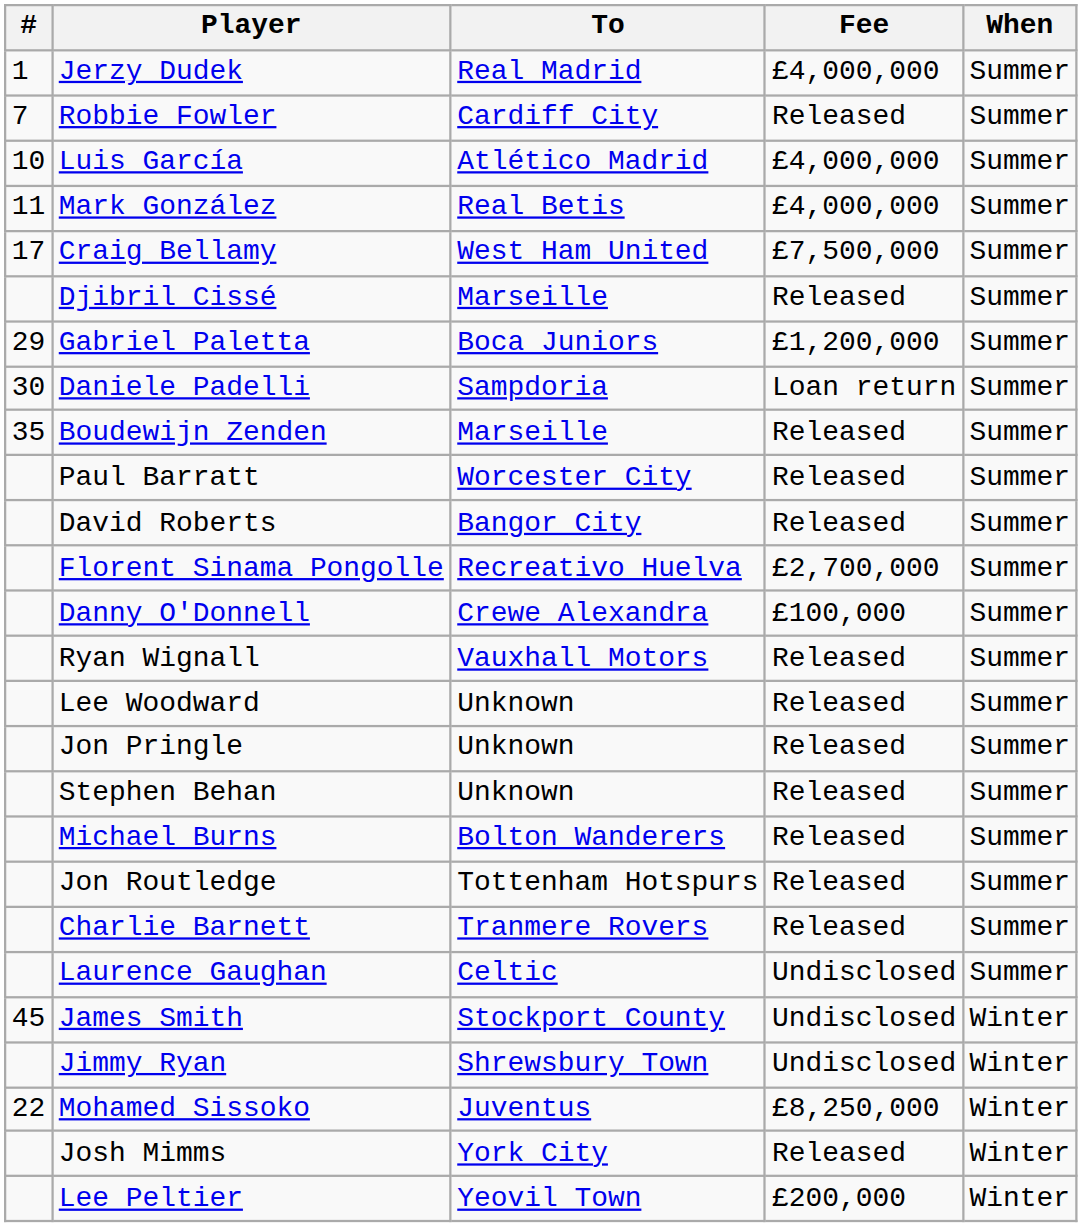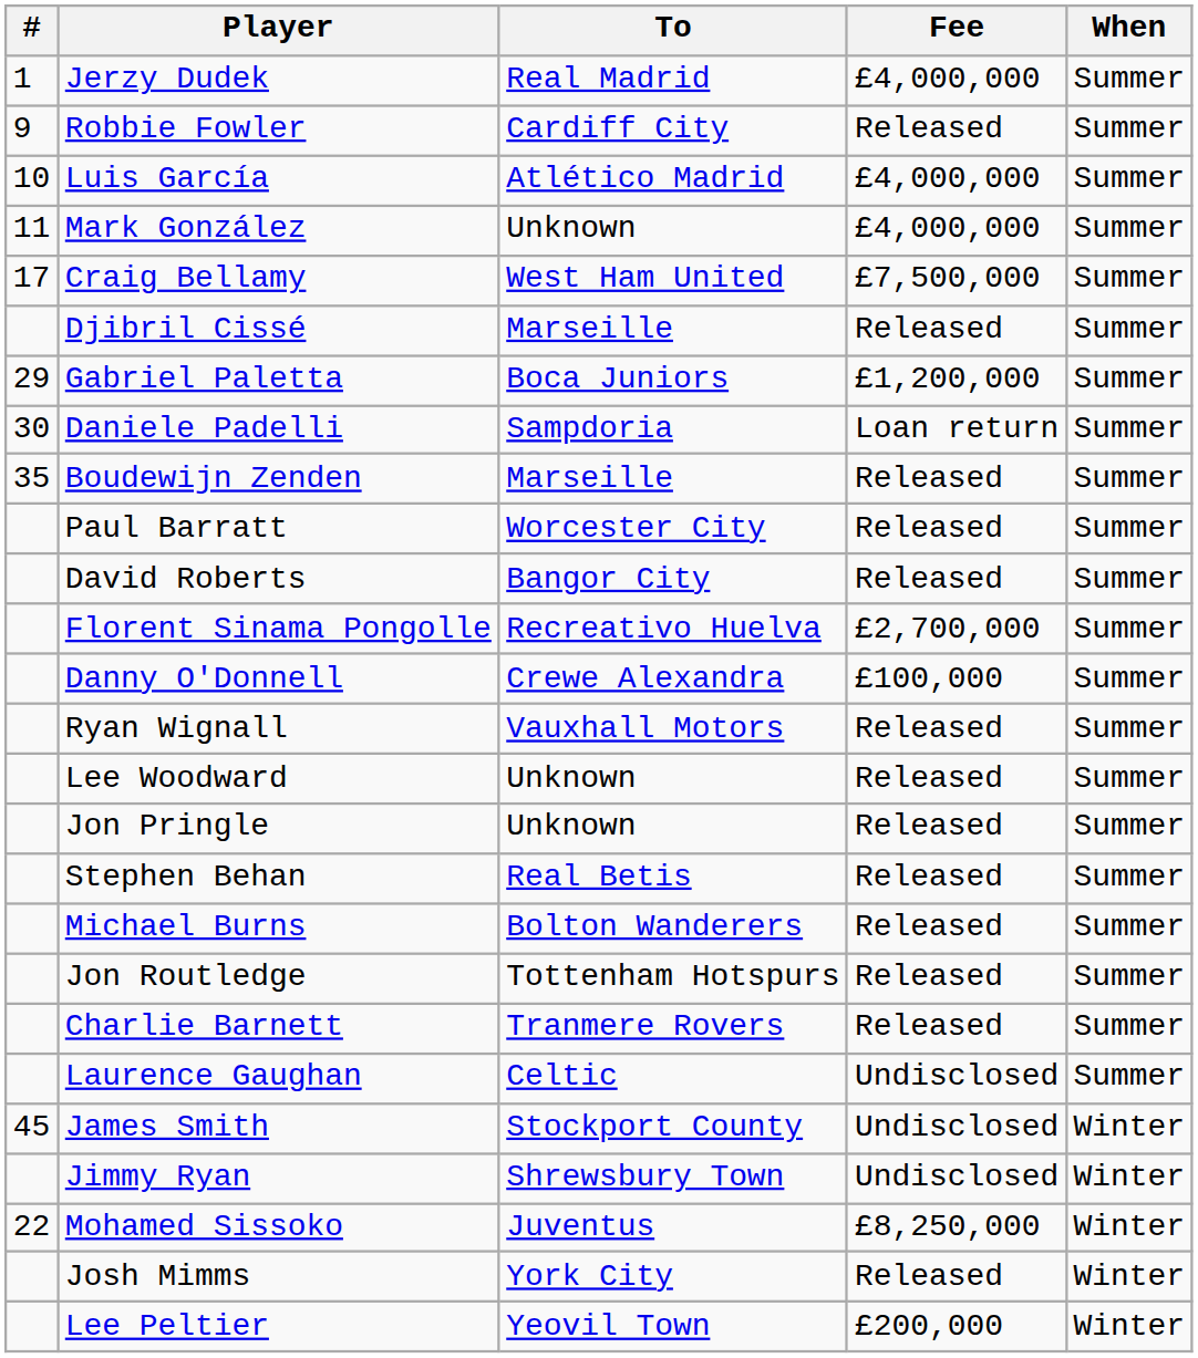Robbie Fowler | #: 7 -> 9
Mark González | To: Real Betis -> Unknown
Stephen Behan | To: Unknown -> Real Betis
